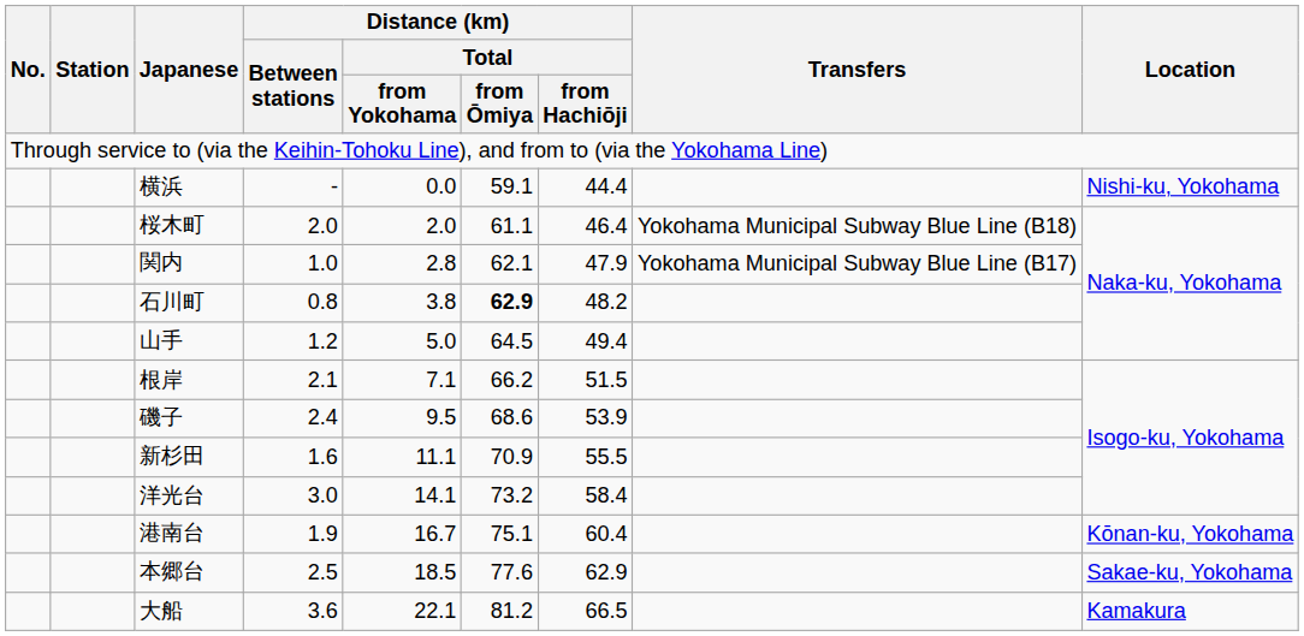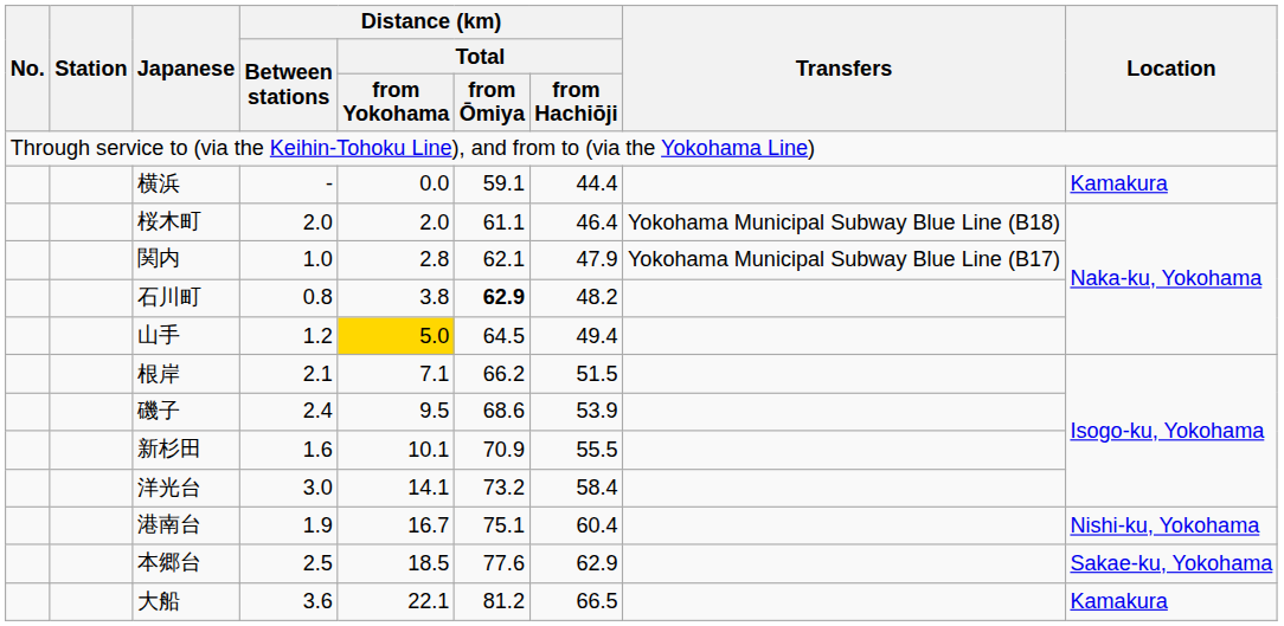横浜 | column 9: Nishi-ku, Yokohama -> Kamakura
山手 | Distance (km) / Total / from Yokohama: no background -> gold background
新杉田 | Distance (km) / Total / from Yokohama: 11.1 -> 10.1
港南台 | column 9: Kōnan-ku, Yokohama -> Nishi-ku, Yokohama
